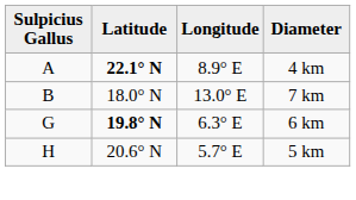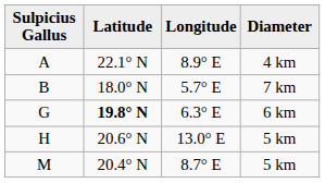A | Latitude: bold -> normal
B | Longitude: 13.0° E -> 5.7° E
H | Longitude: 5.7° E -> 13.0° E
+ row: M | 20.4° N | 8.7° E | 5 km
